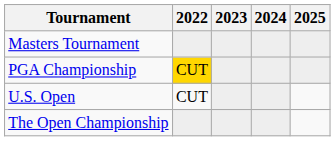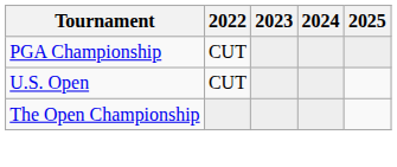- row: Masters Tournament
PGA Championship | 2022: gold background -> no background
